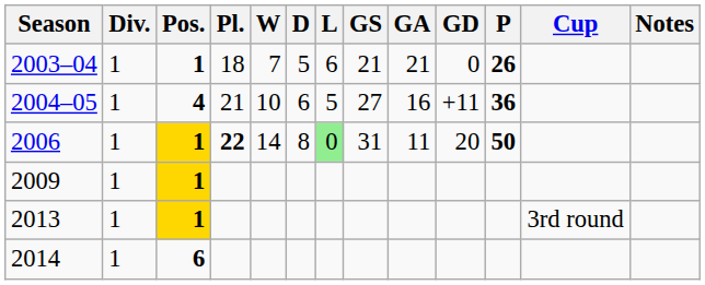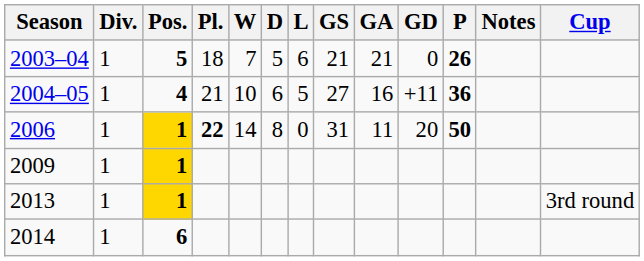columns swapped: Cup <-> Notes
2003–04 | Pos.: 1 -> 5
2006 | L: lightgreen background -> no background
